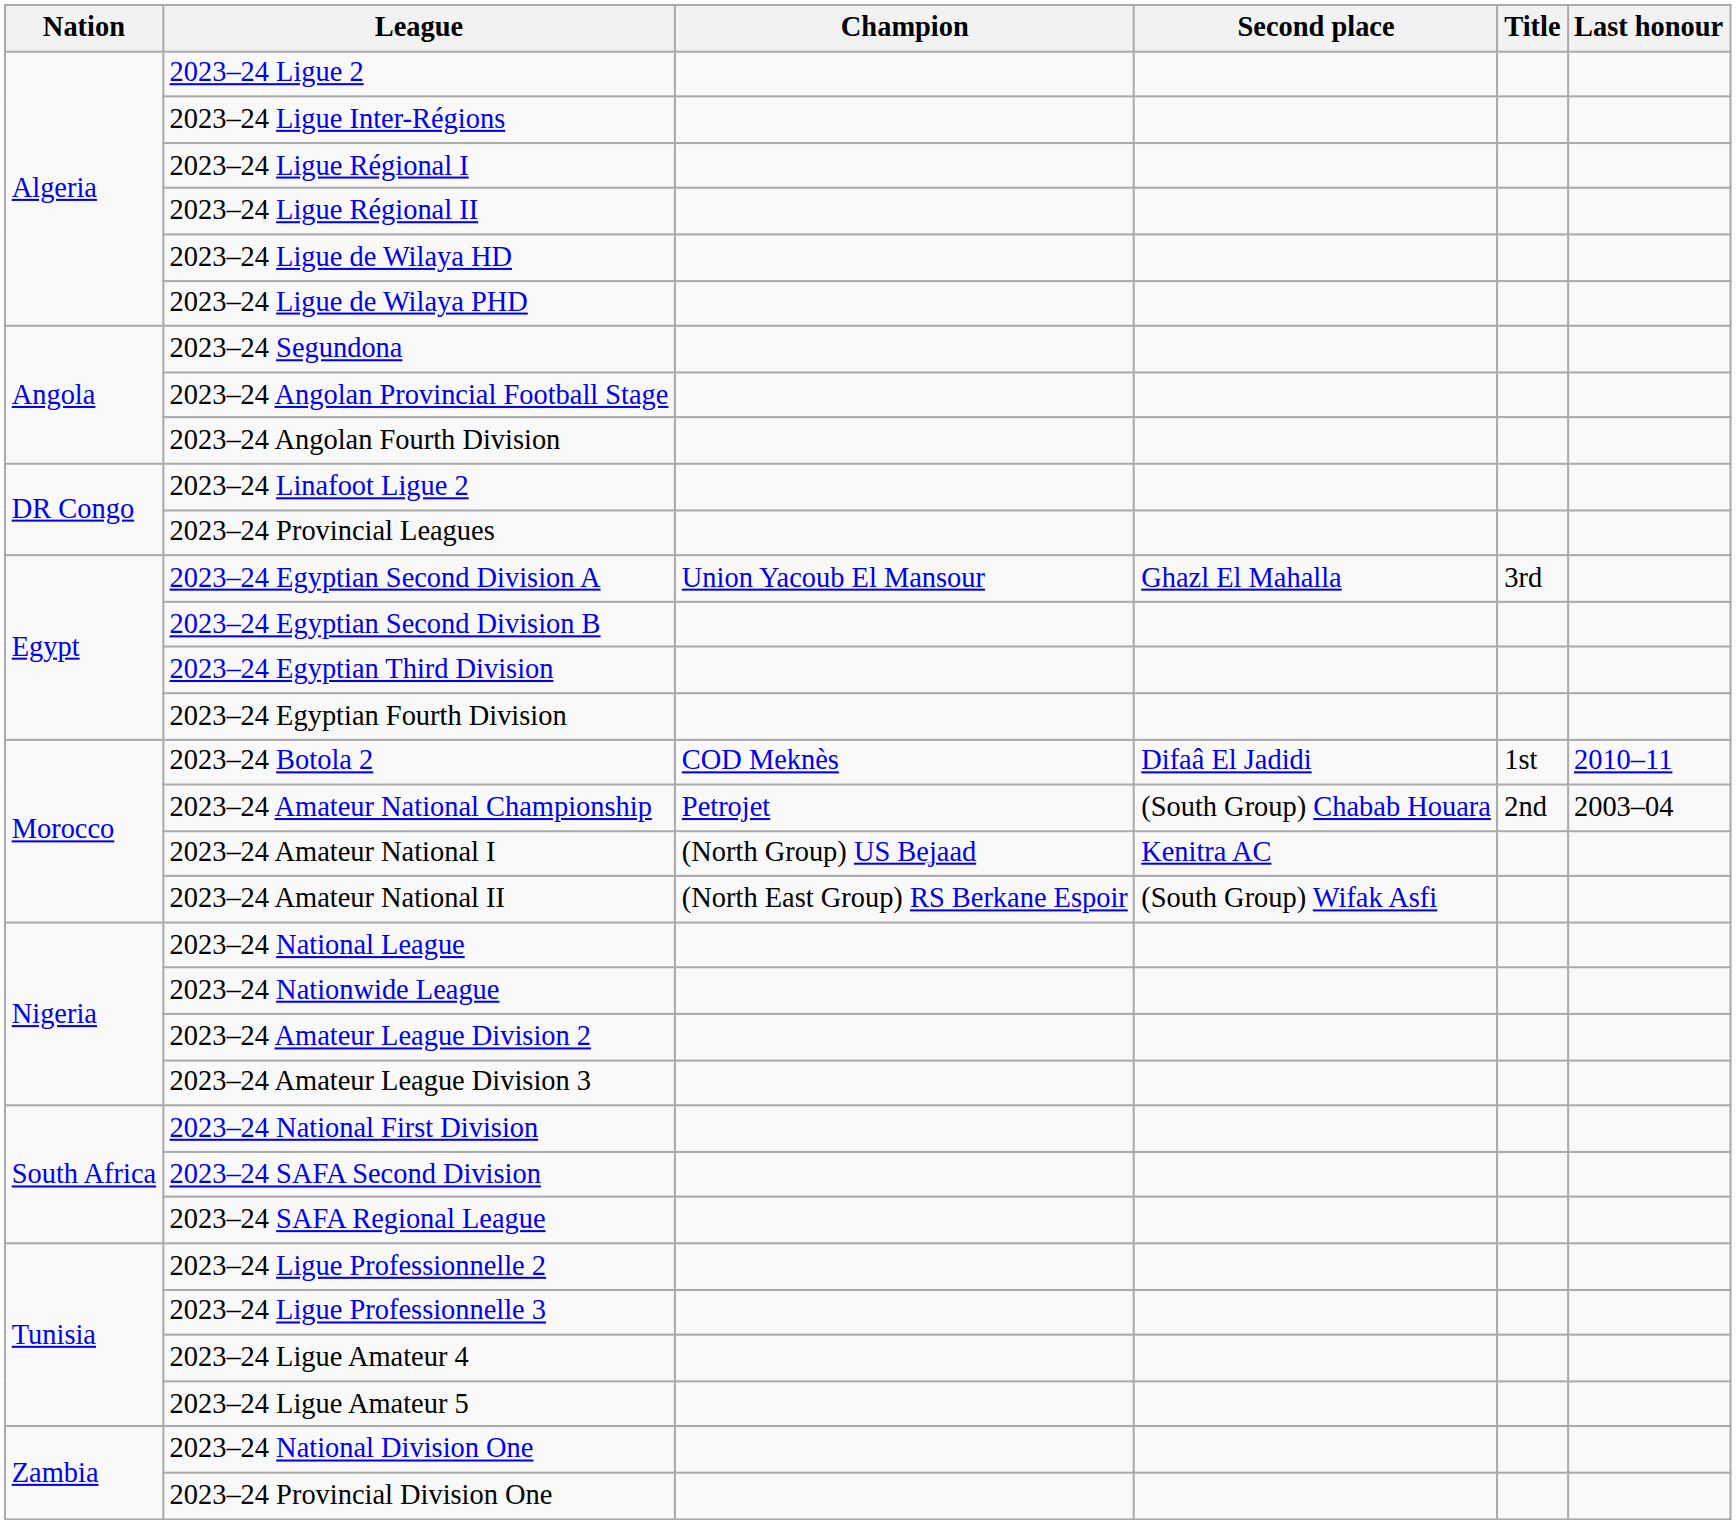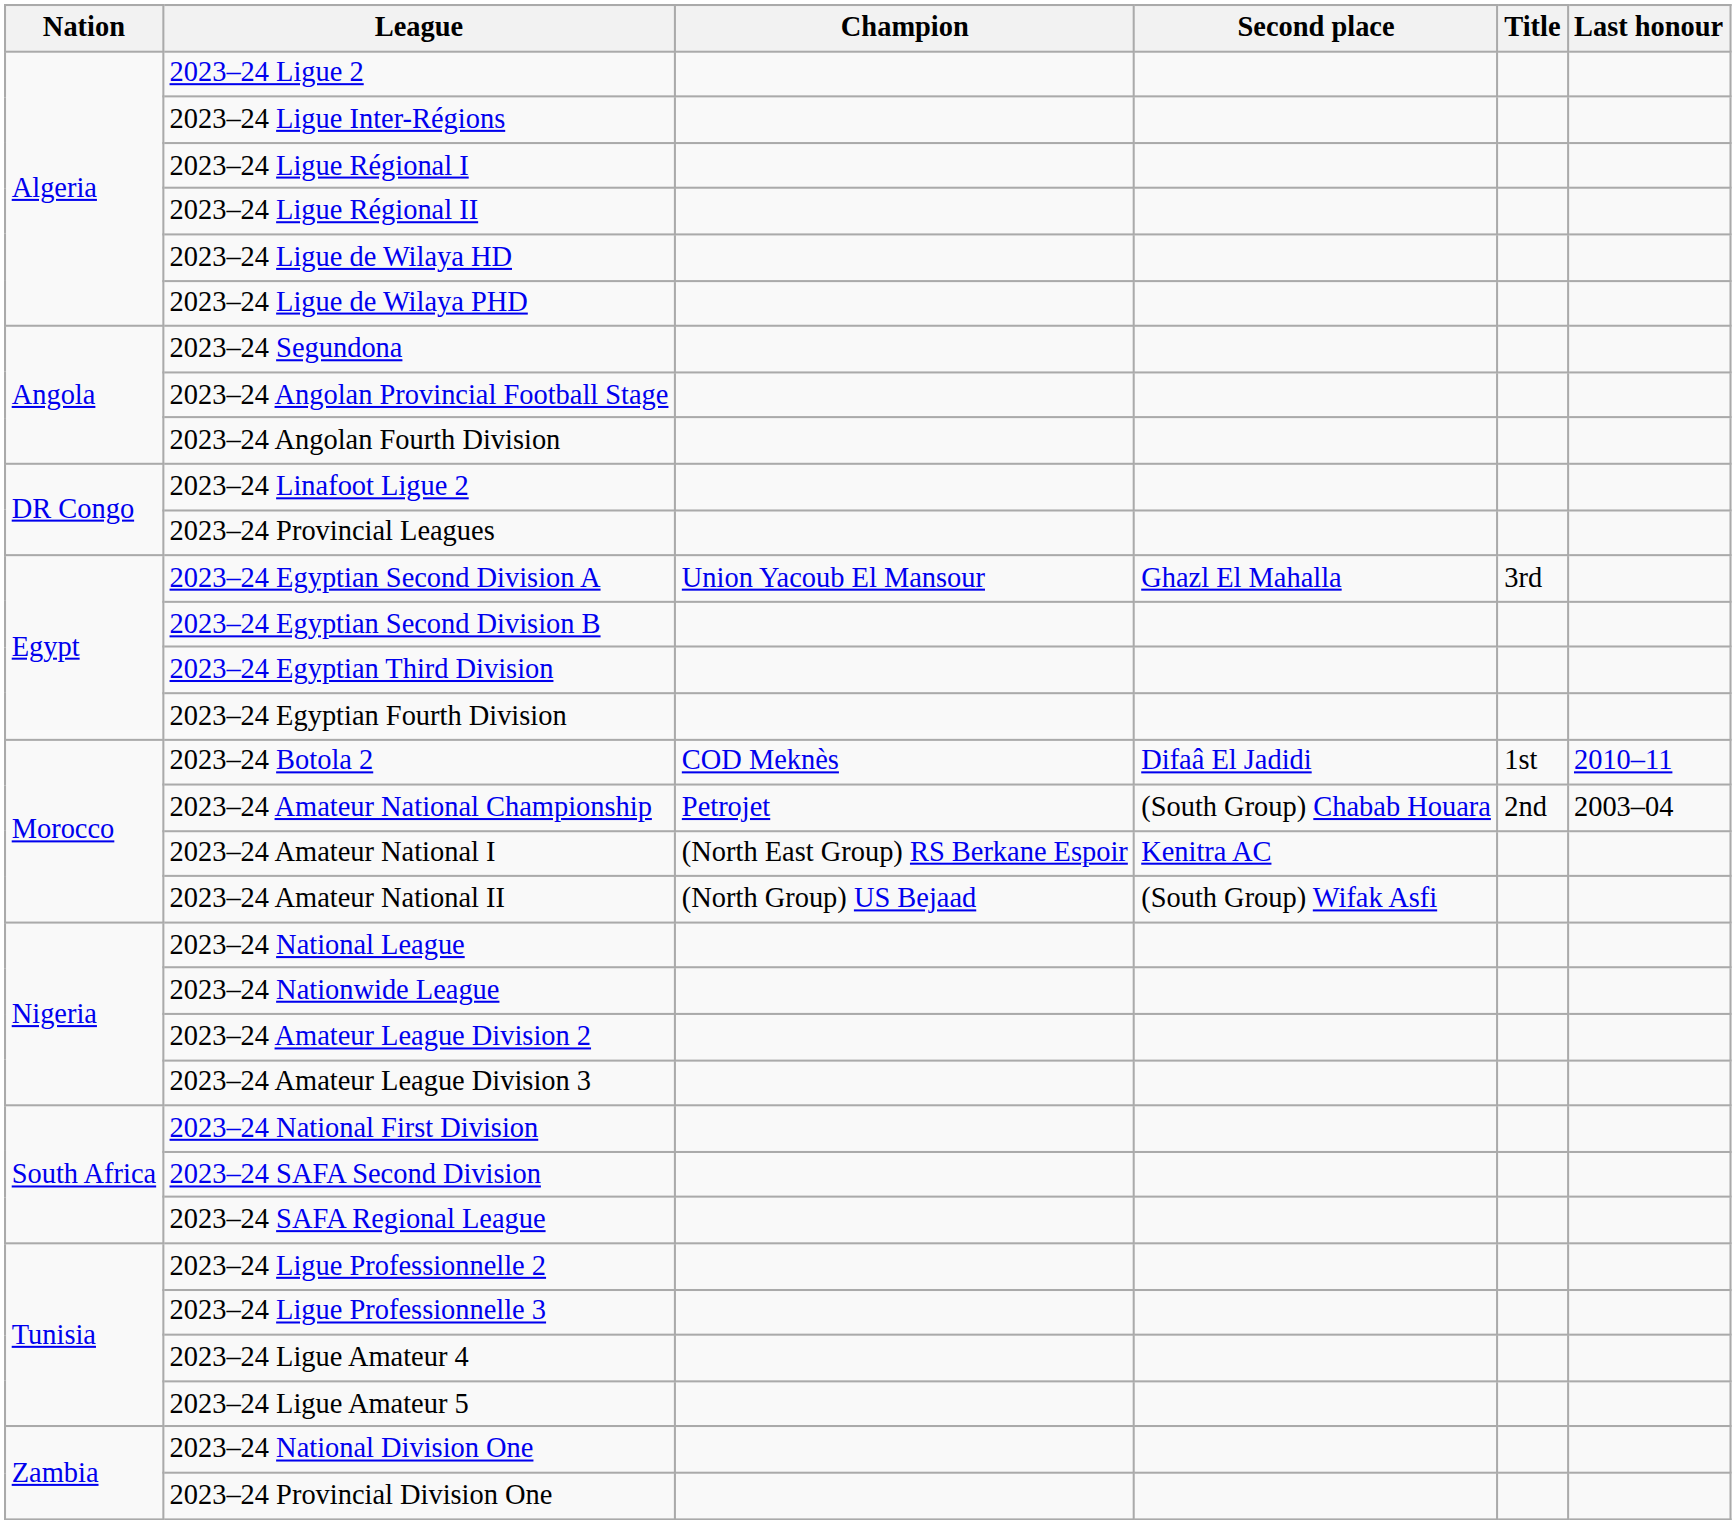2023–24 Amateur National I | Champion: (North Group) US Bejaad -> (North East Group) RS Berkane Espoir
2023–24 Amateur National II | Champion: (North East Group) RS Berkane Espoir -> (North Group) US Bejaad
